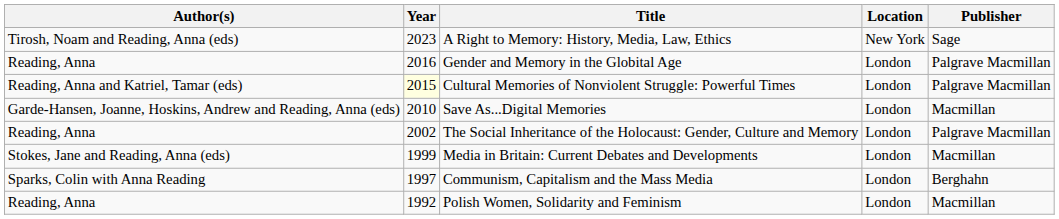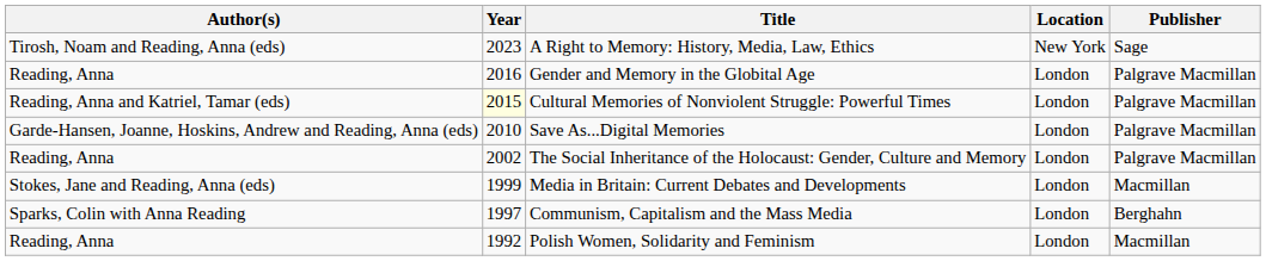Save As...Digital Memories | Publisher: Macmillan -> Palgrave Macmillan
